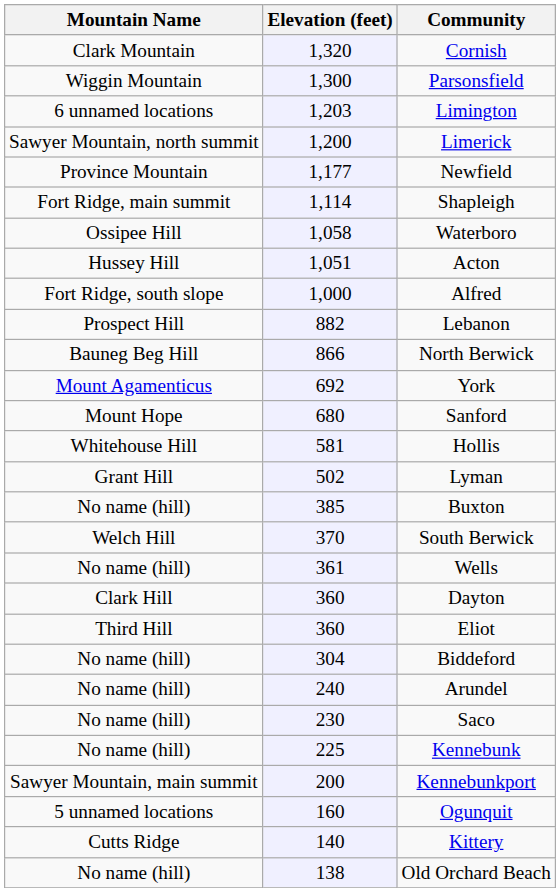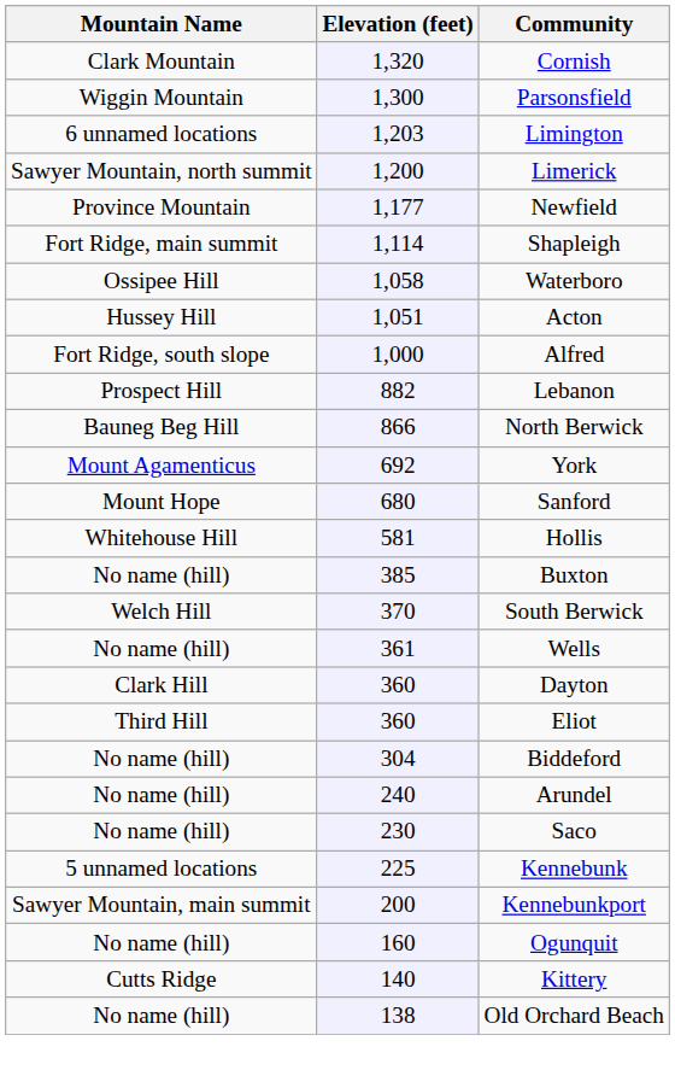- row: Grant Hill | 502 | Lyman
Kennebunk | Mountain Name: No name (hill) -> 5 unnamed locations
Ogunquit | Mountain Name: 5 unnamed locations -> No name (hill)
